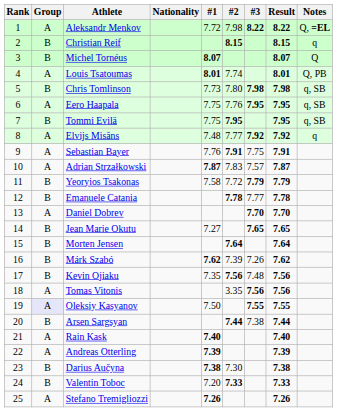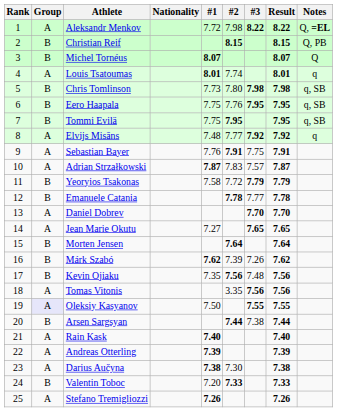Christian Reif | Notes: q -> Q, PB
Louis Tsatoumas | Notes: Q, PB -> q
Eero Haapala | Group: A -> B
Jean Marie Okutu | Group: B -> A
Darius Aučyna | Group: B -> A
